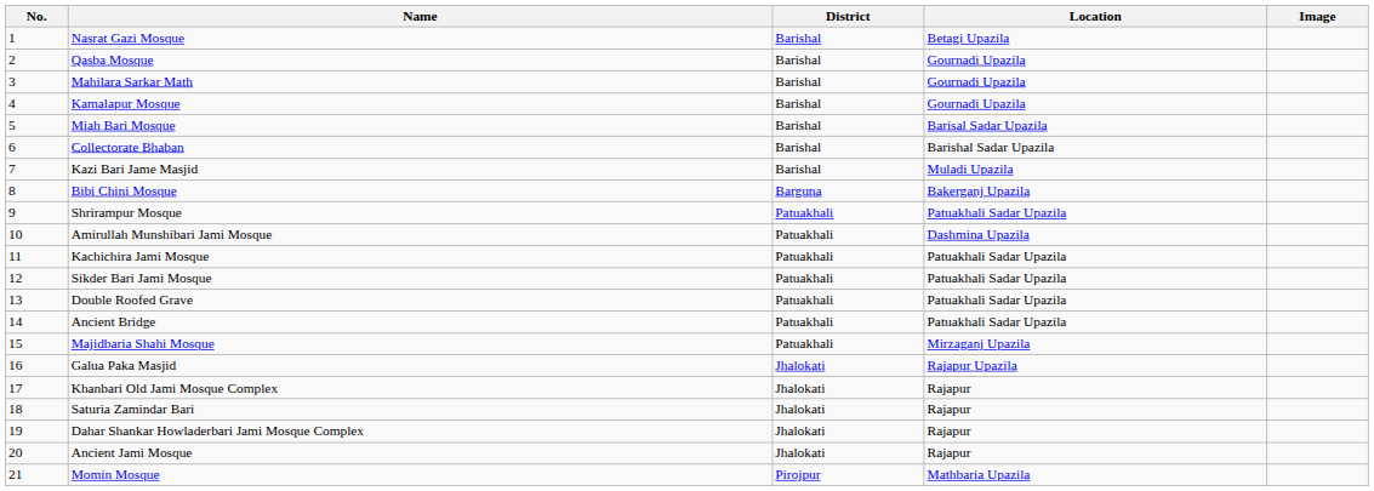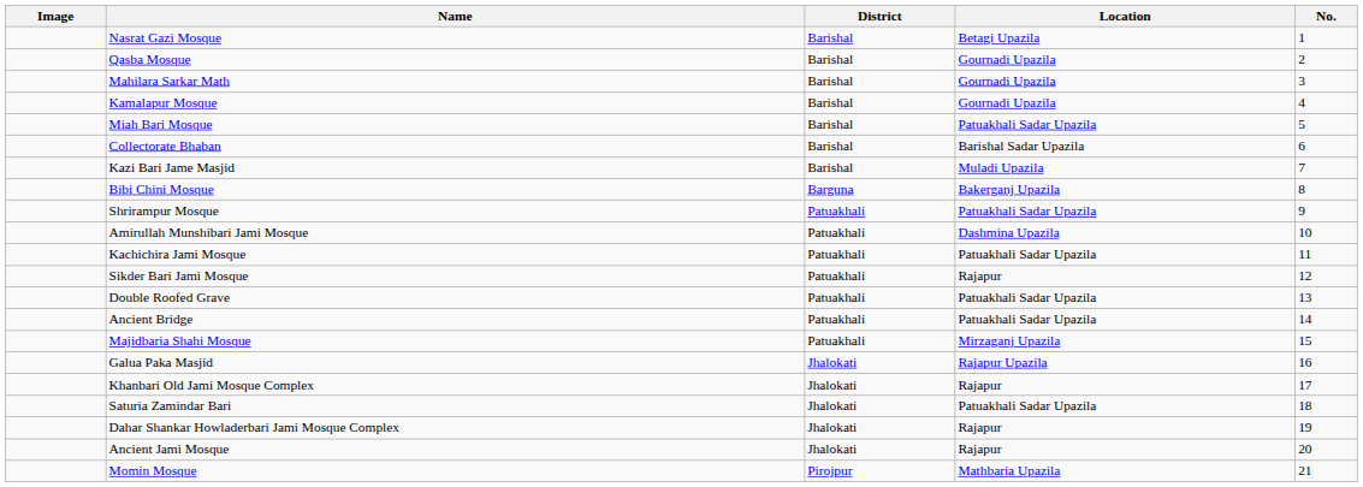columns swapped: No. <-> Image
Miah Bari Mosque | Location: Barisal Sadar Upazila -> Patuakhali Sadar Upazila
Sikder Bari Jami Mosque | Location: Patuakhali Sadar Upazila -> Rajapur
Saturia Zamindar Bari | Location: Rajapur -> Patuakhali Sadar Upazila
